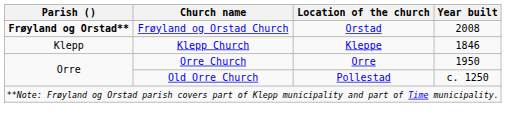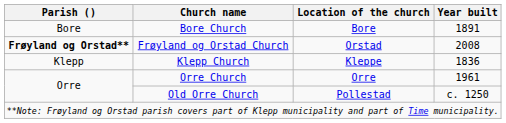+ row: Bore | Bore Church | Bore | 1891
Klepp Church | Year built: 1846 -> 1836
Orre Church | Year built: 1950 -> 1961
